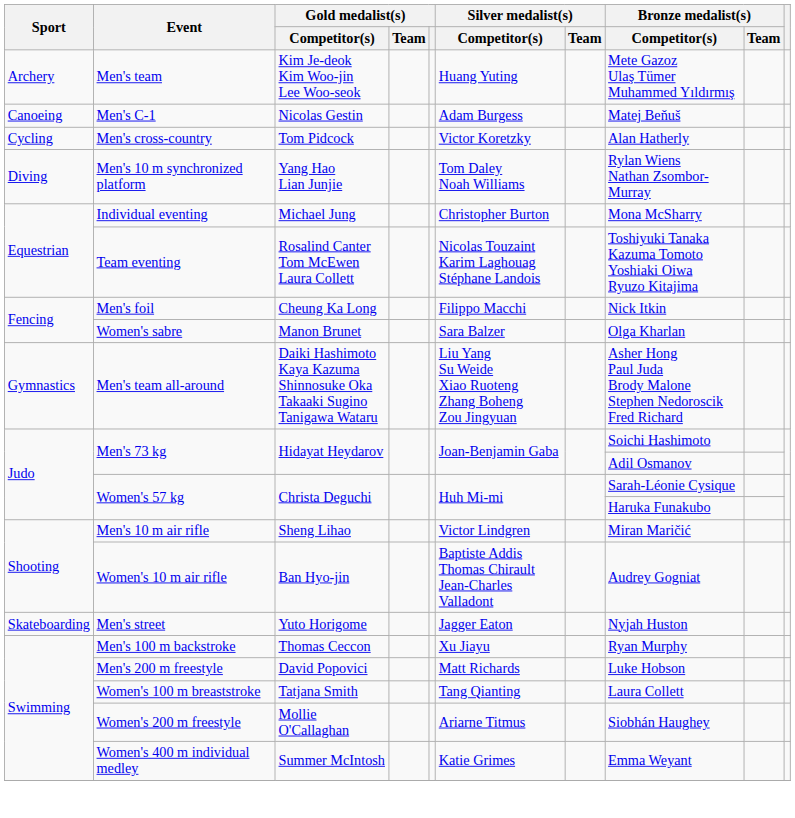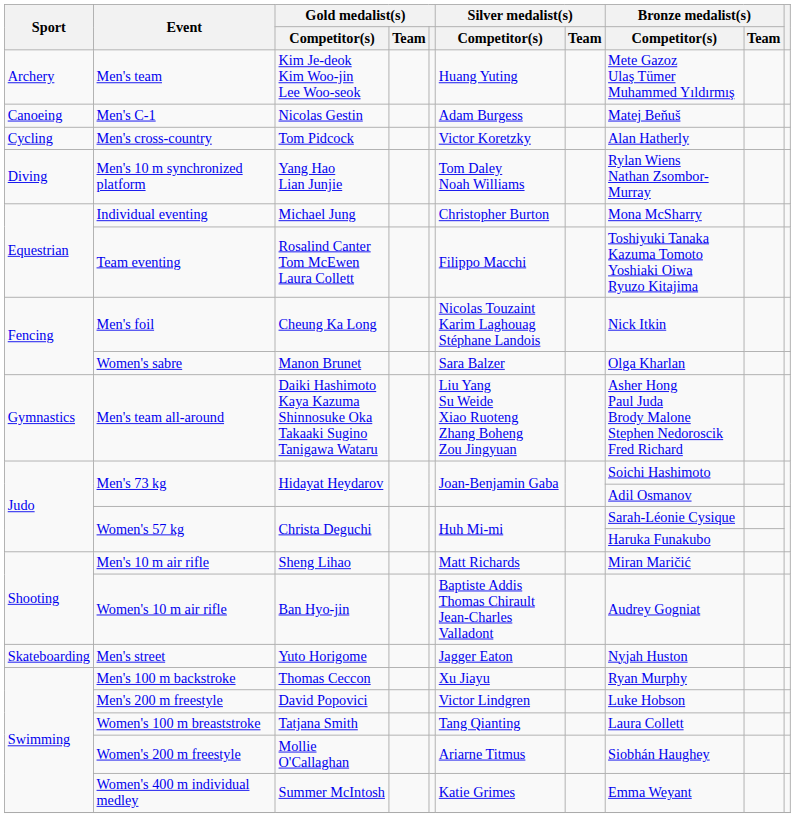Team eventing | Silver medalist(s) / Competitor(s): Nicolas Touzaint Karim Laghouag Stéphane Landois -> Filippo Macchi
Men's foil | Silver medalist(s) / Competitor(s): Filippo Macchi -> Nicolas Touzaint Karim Laghouag Stéphane Landois
Men's 10 m air rifle | Silver medalist(s) / Competitor(s): Victor Lindgren -> Matt Richards
Men's 200 m freestyle | Silver medalist(s) / Competitor(s): Matt Richards -> Victor Lindgren
